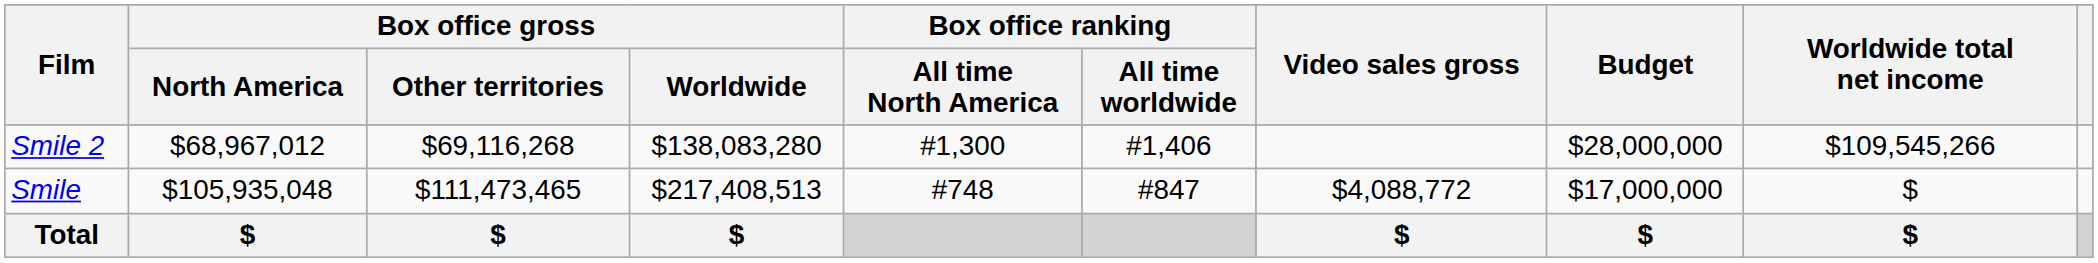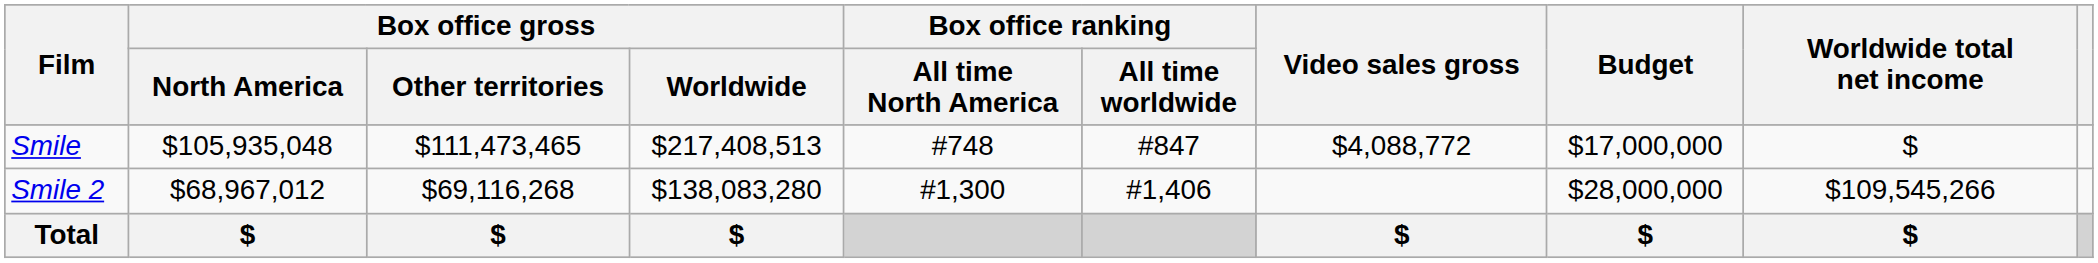rows swapped: Smile <-> Smile 2
